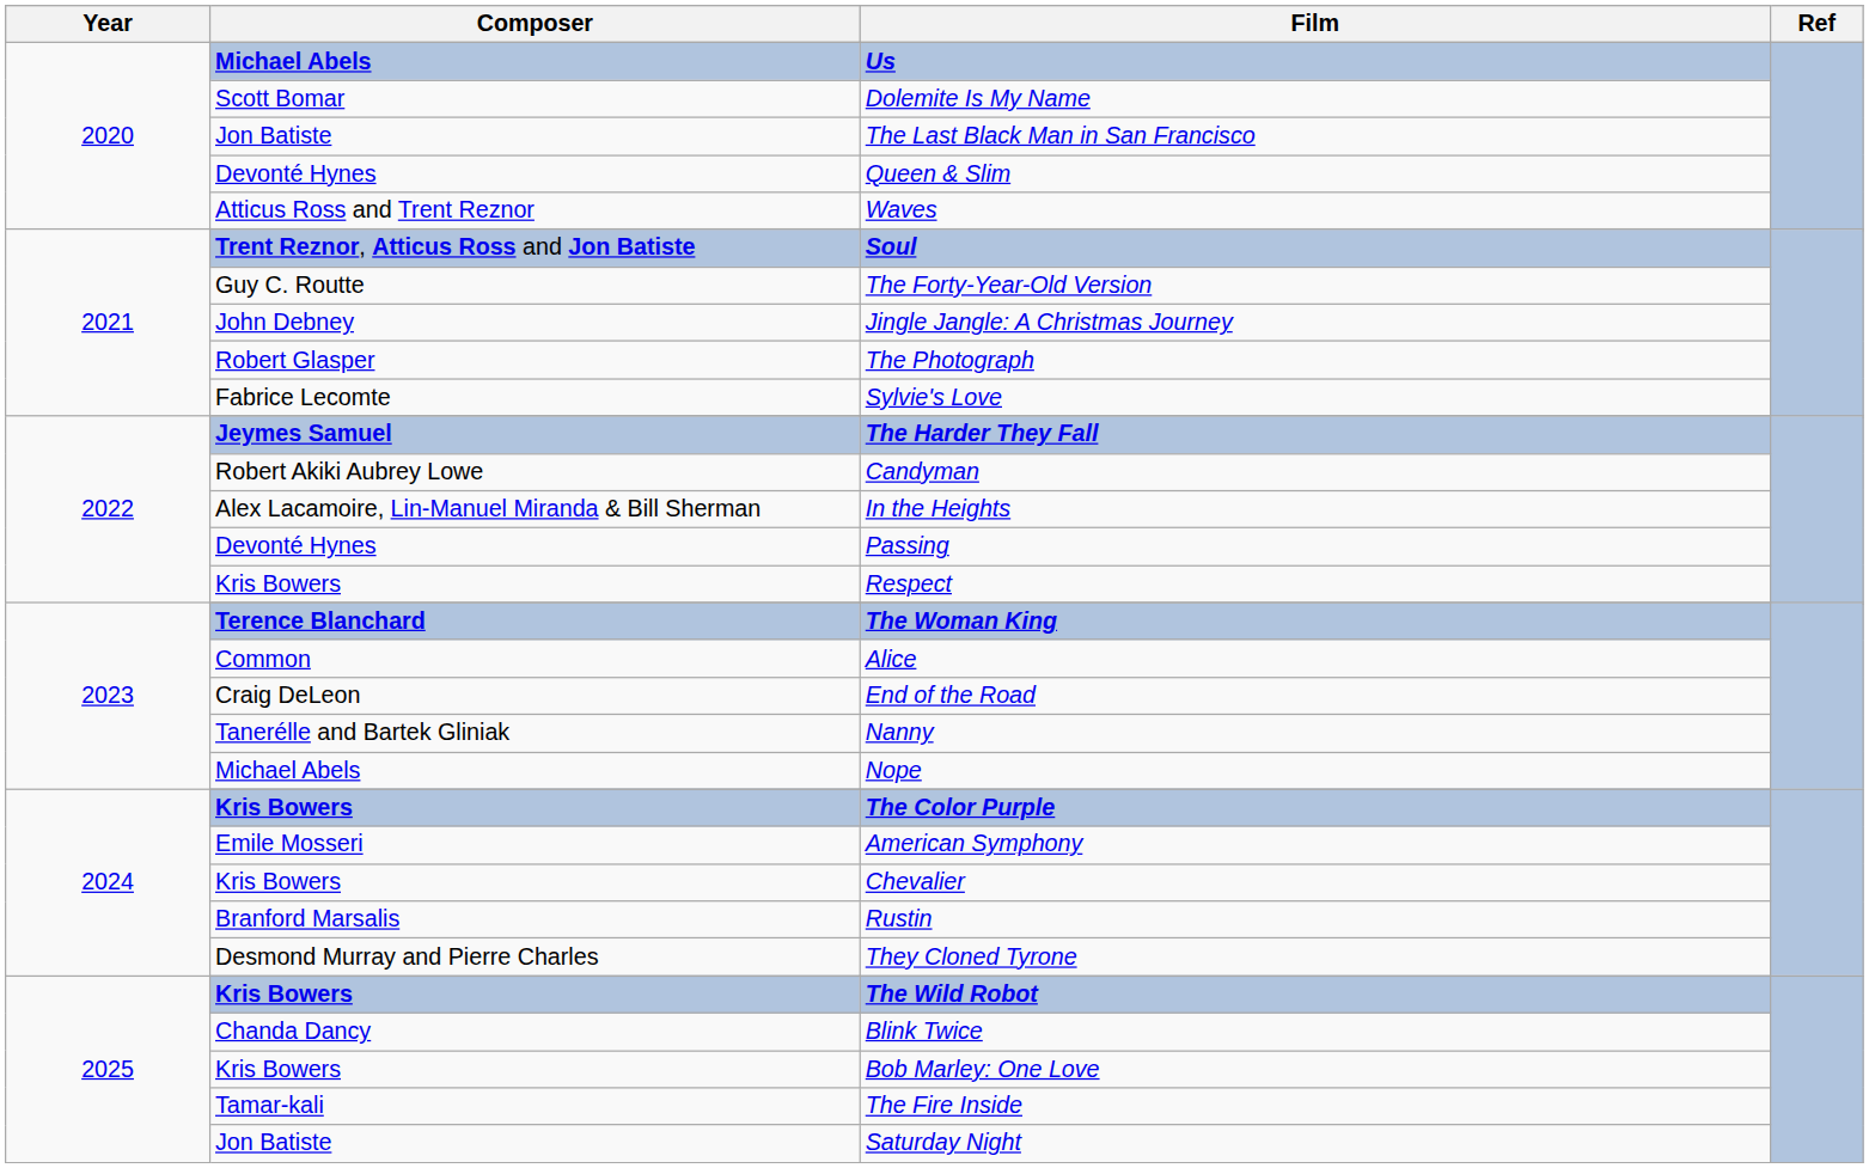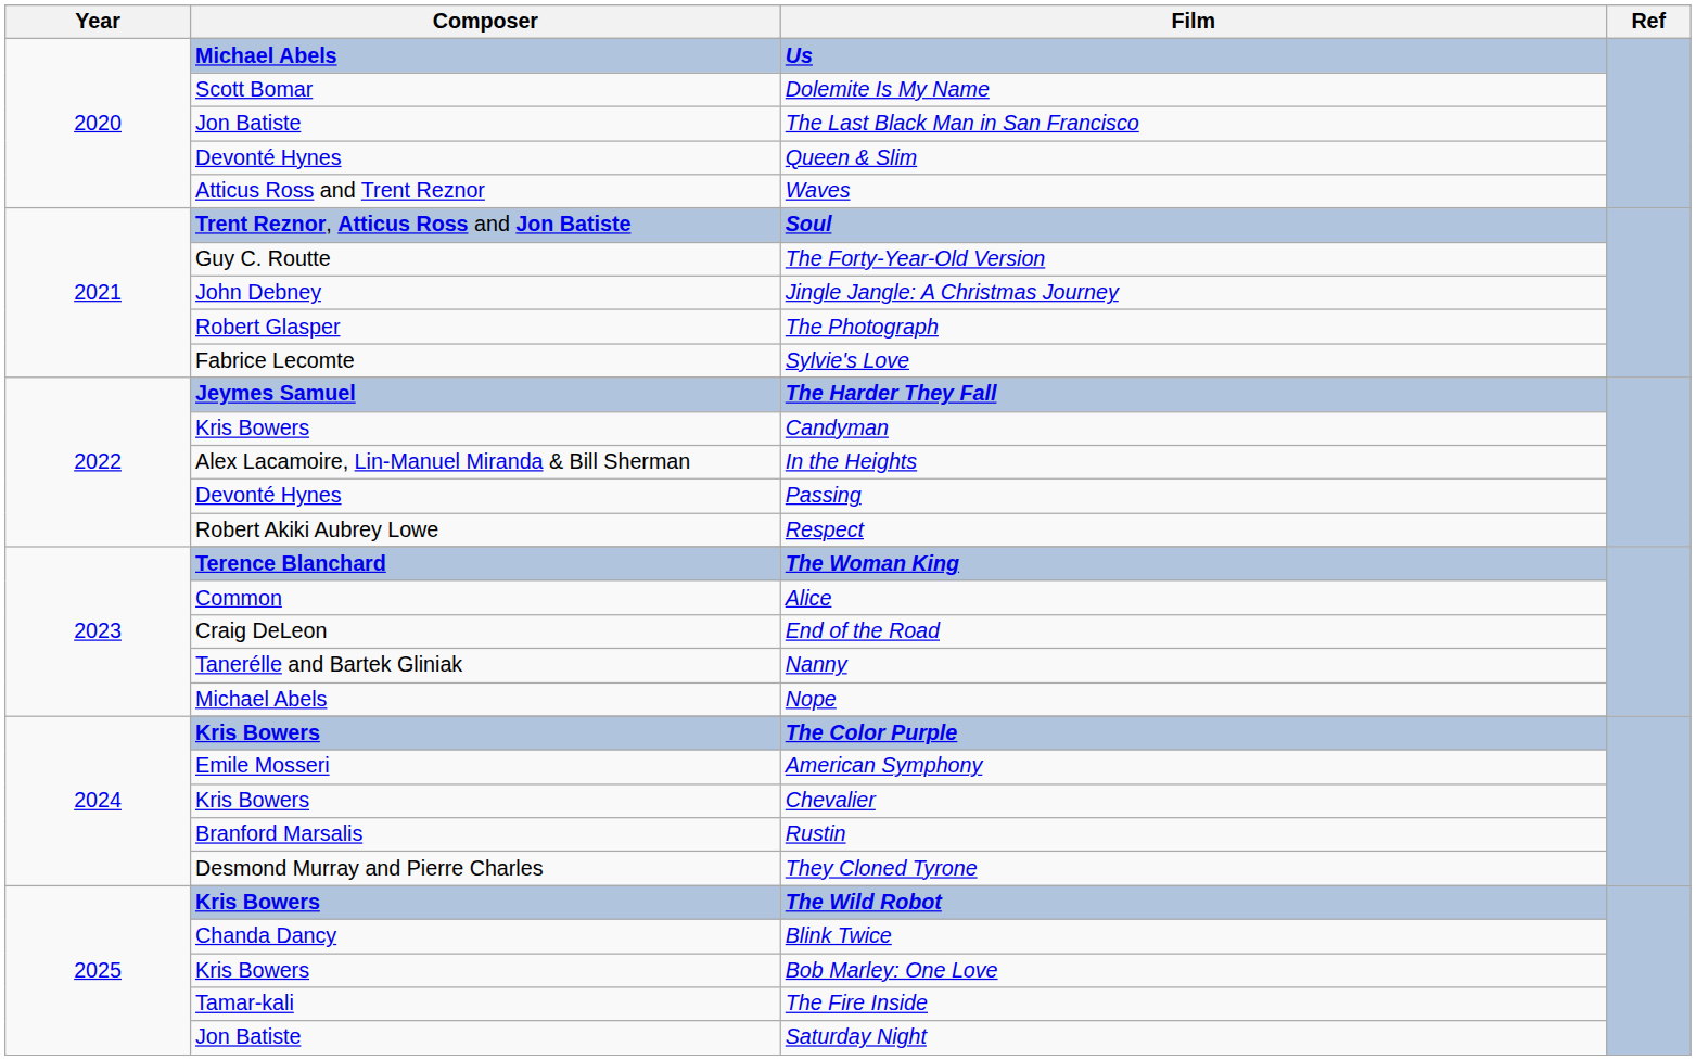Candyman | Composer: Robert Akiki Aubrey Lowe -> Kris Bowers
Respect | Composer: Kris Bowers -> Robert Akiki Aubrey Lowe
